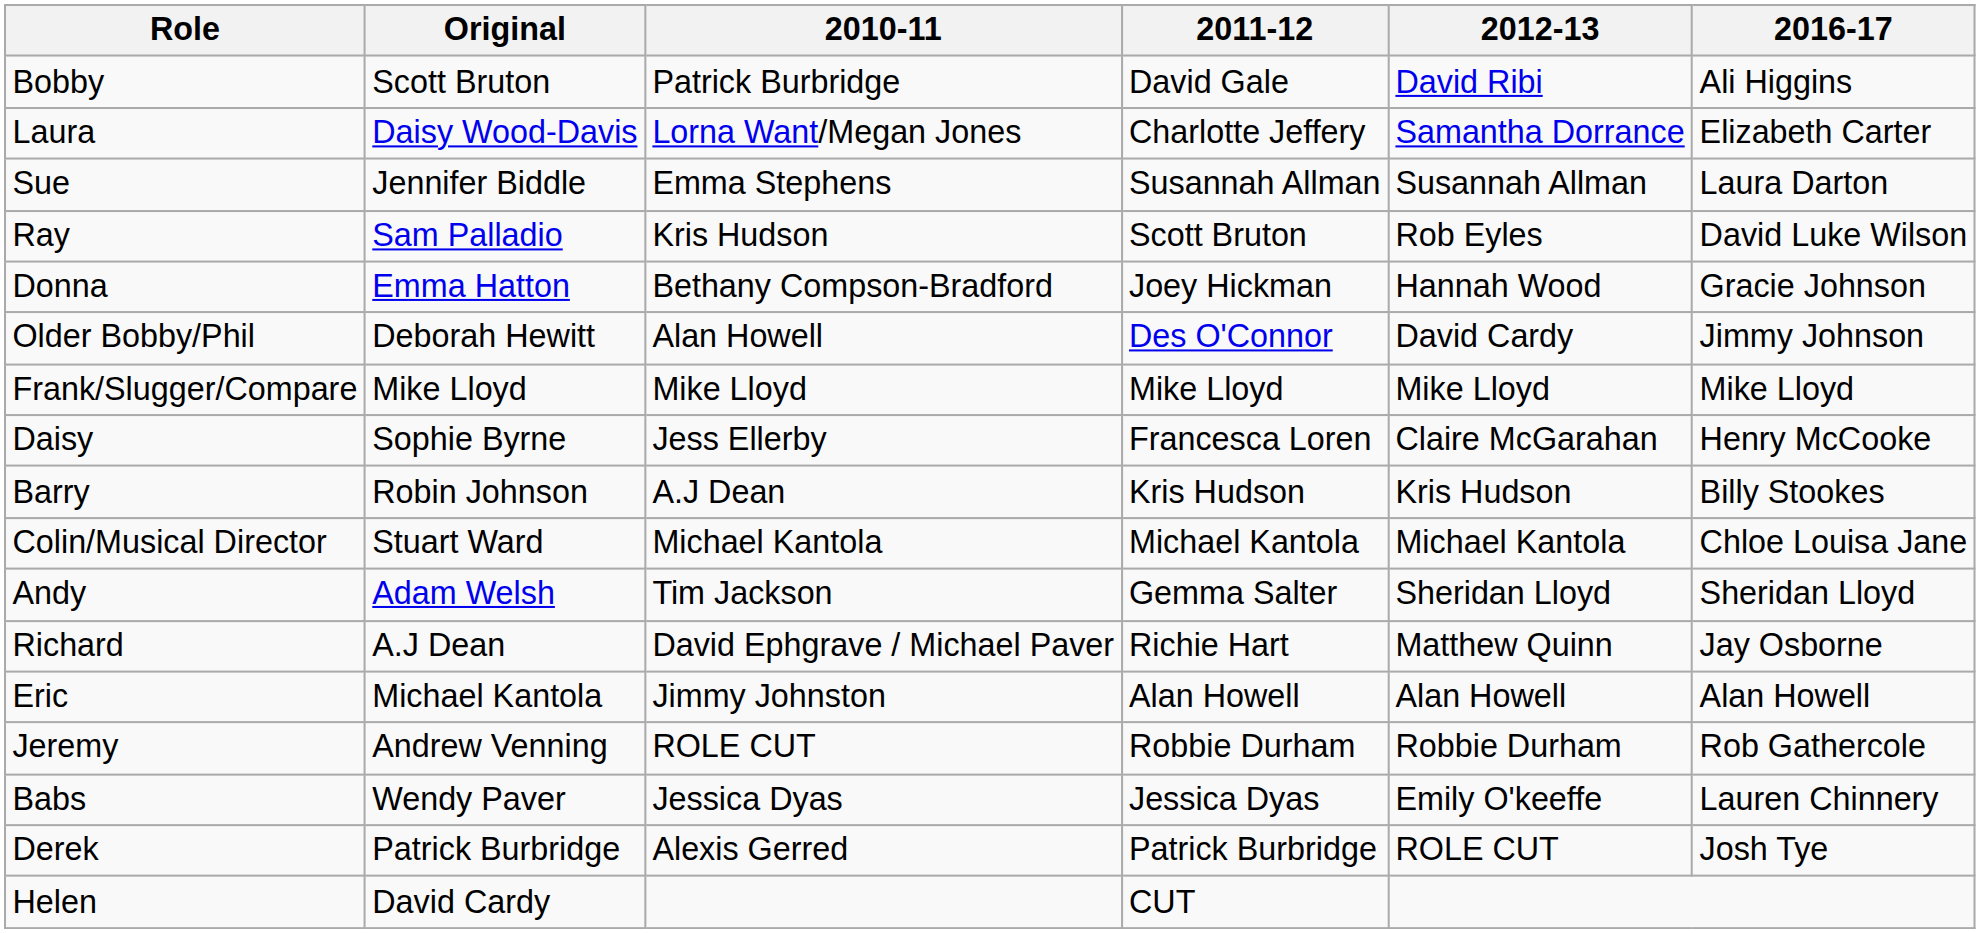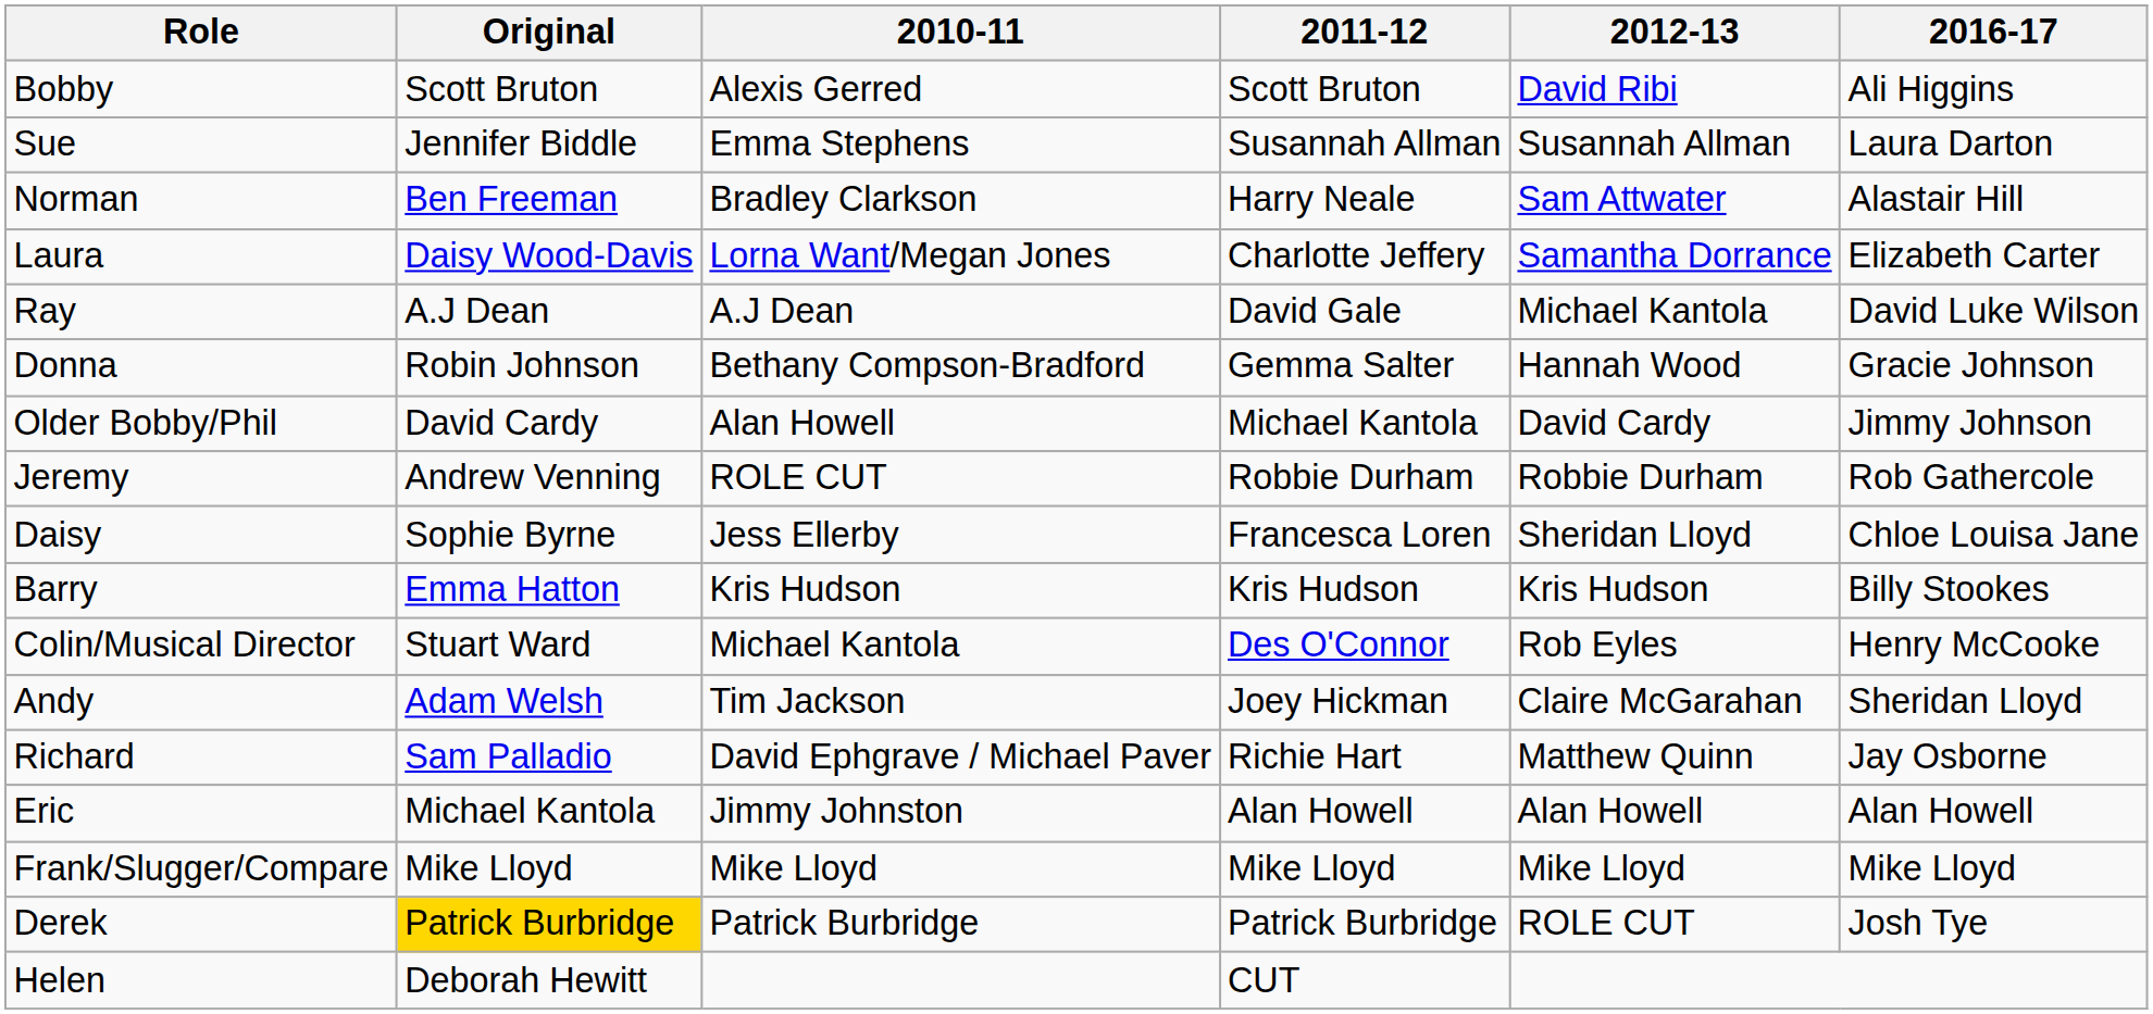Bobby | 2010-11: Patrick Burbridge -> Alexis Gerred
Bobby | 2011-12: David Gale -> Scott Bruton
rows swapped: Laura <-> Sue
+ row: Norman | Ben Freeman | Bradley Clarkson | Harry Neale | Sam Attwater | Alastair Hill
Ray | Original: Sam Palladio -> A.J Dean
Ray | 2010-11: Kris Hudson -> A.J Dean
Ray | 2011-12: Scott Bruton -> David Gale
Ray | 2012-13: Rob Eyles -> Michael Kantola
Donna | Original: Emma Hatton -> Robin Johnson
Donna | 2011-12: Joey Hickman -> Gemma Salter
Older Bobby/Phil | Original: Deborah Hewitt -> David Cardy
Older Bobby/Phil | 2011-12: Des O'Connor -> Michael Kantola
rows swapped: Jeremy <-> Frank/Slugger/Compare
Daisy | 2012-13: Claire McGarahan -> Sheridan Lloyd
Daisy | 2016-17: Henry McCooke -> Chloe Louisa Jane
Barry | Original: Robin Johnson -> Emma Hatton
Barry | 2010-11: A.J Dean -> Kris Hudson
Colin/Musical Director | 2011-12: Michael Kantola -> Des O'Connor
Colin/Musical Director | 2012-13: Michael Kantola -> Rob Eyles
Colin/Musical Director | 2016-17: Chloe Louisa Jane -> Henry McCooke
Andy | 2011-12: Gemma Salter -> Joey Hickman
Andy | 2012-13: Sheridan Lloyd -> Claire McGarahan
Richard | Original: A.J Dean -> Sam Palladio
- row: Babs | Wendy Paver | Jessica Dyas | Jessica Dyas | Emily O'keeffe | Lauren Chinnery
Derek | Original: no background -> gold background
Derek | 2010-11: Alexis Gerred -> Patrick Burbridge
Helen | Original: David Cardy -> Deborah Hewitt
